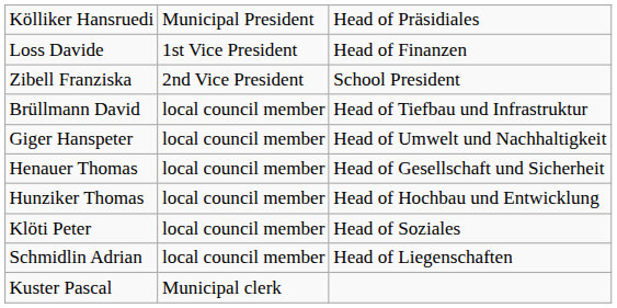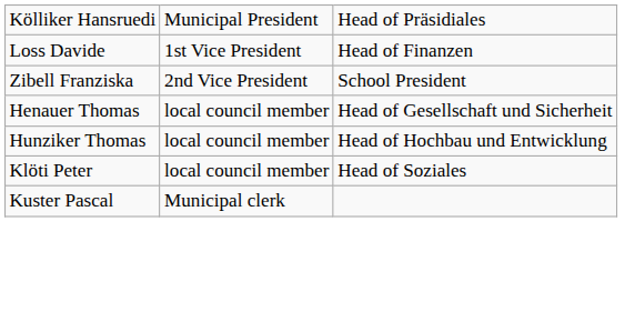- row: Brüllmann David | local council member | Head of Tiefbau und Infrastruktur
- row: Giger Hanspeter | local council member | Head of Umwelt und Nachhaltigkeit
- row: Schmidlin Adrian | local council member | Head of Liegenschaften
